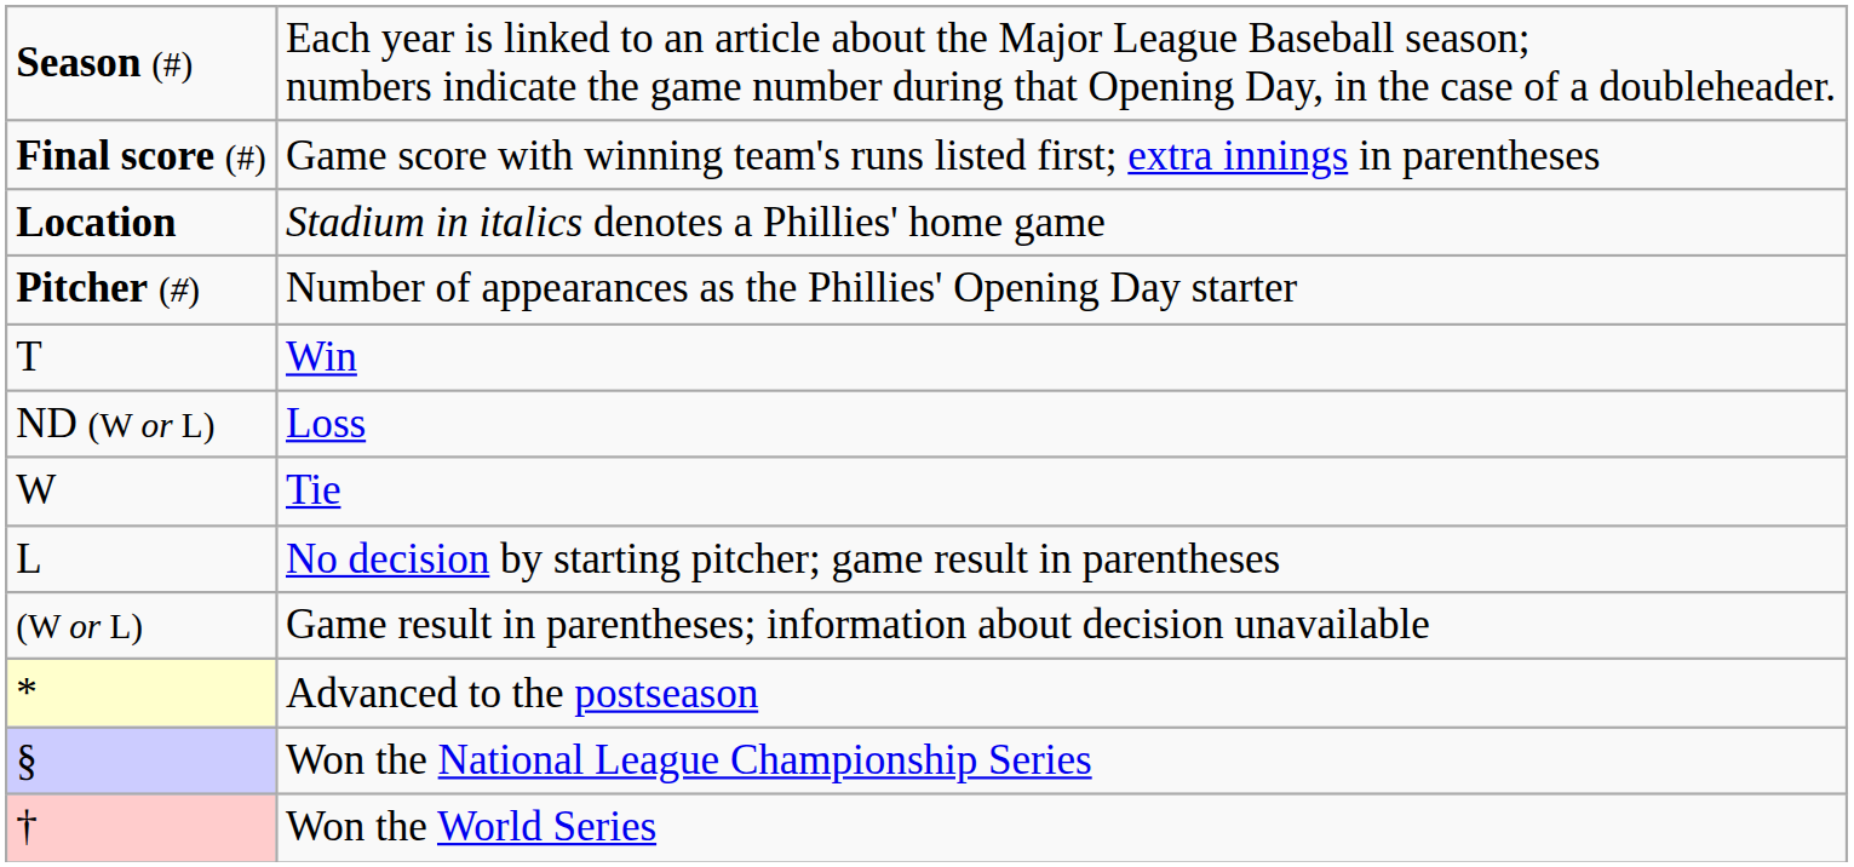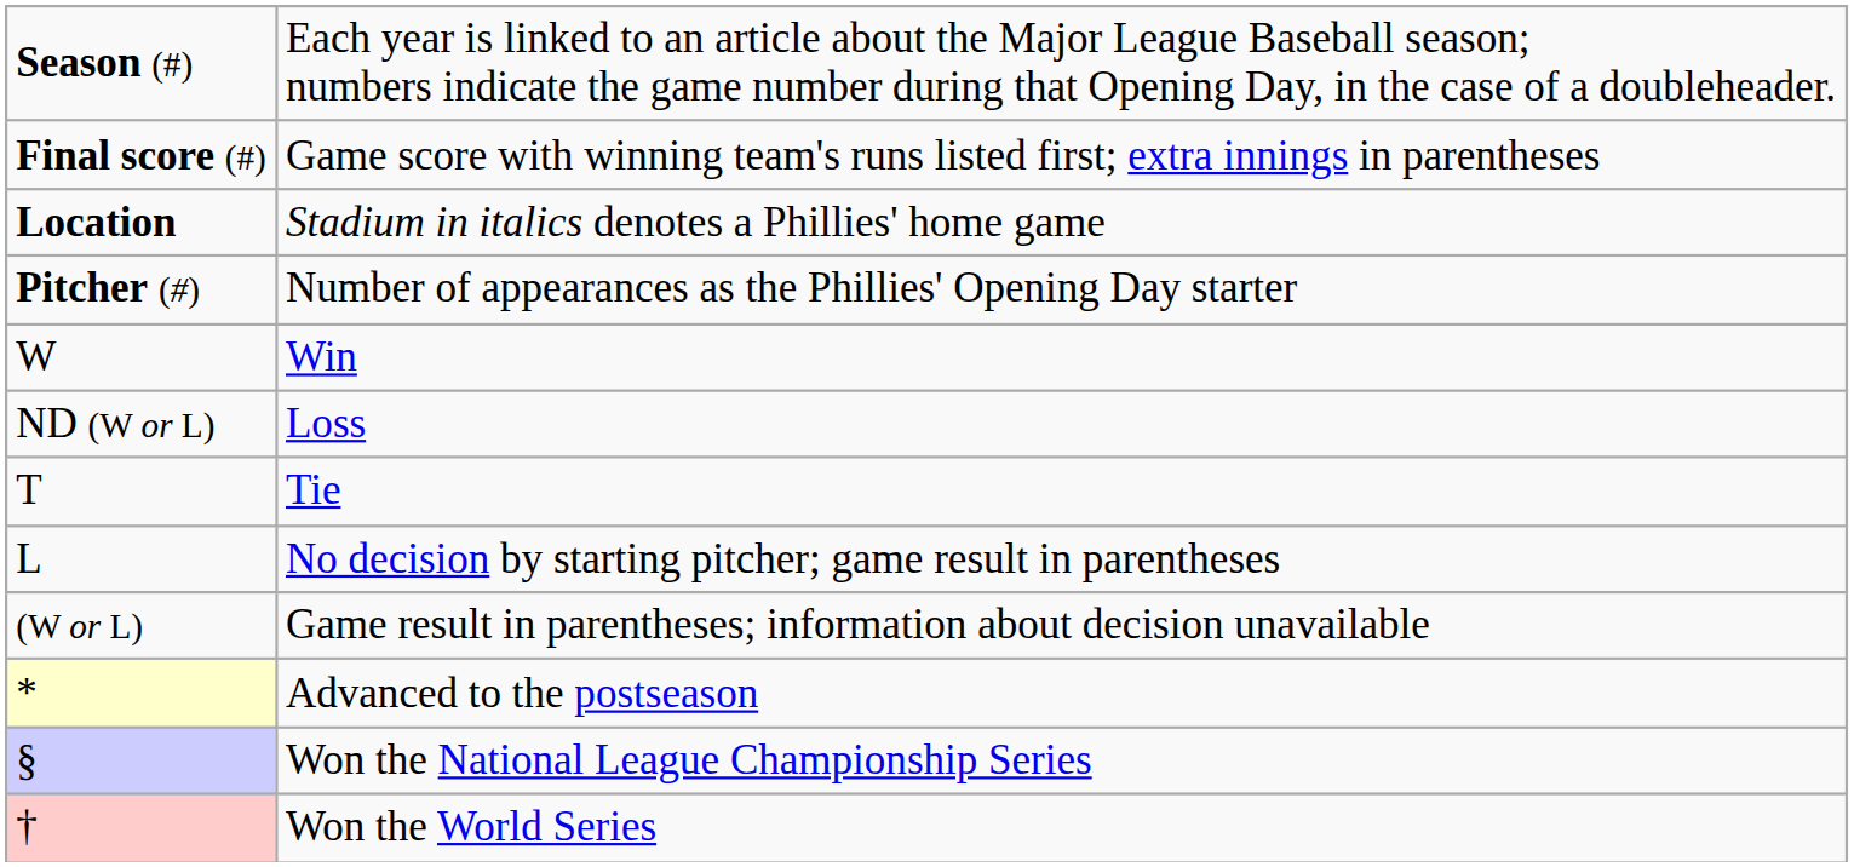Win | column 1: T -> W
Tie | column 1: W -> T
